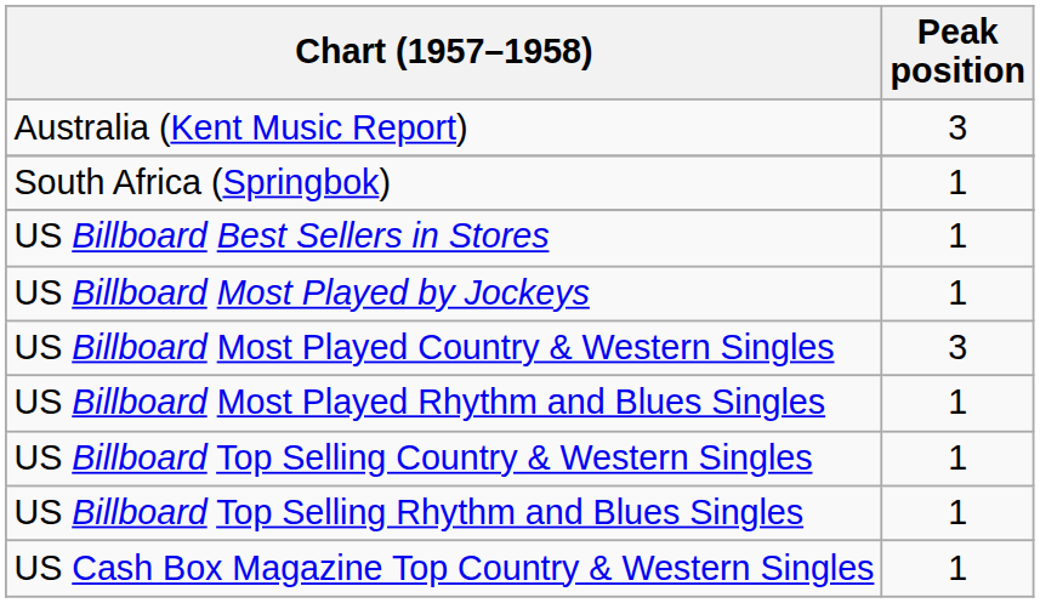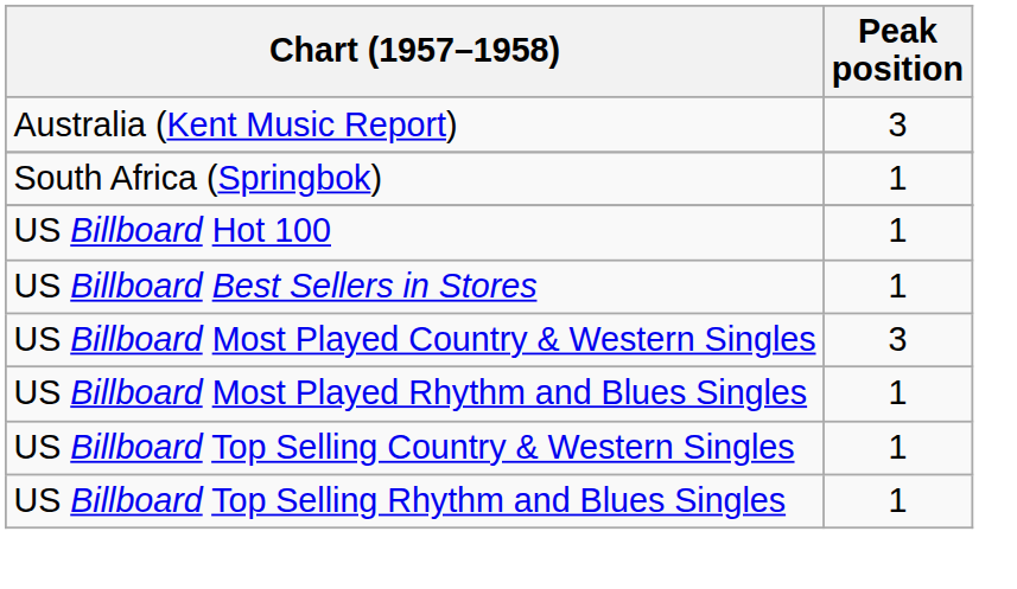+ row: US Billboard Hot 100 | 1
- row: US Billboard Most Played by Jockeys | 1
- row: US Cash Box Magazine Top Country & Western Singles | 1
